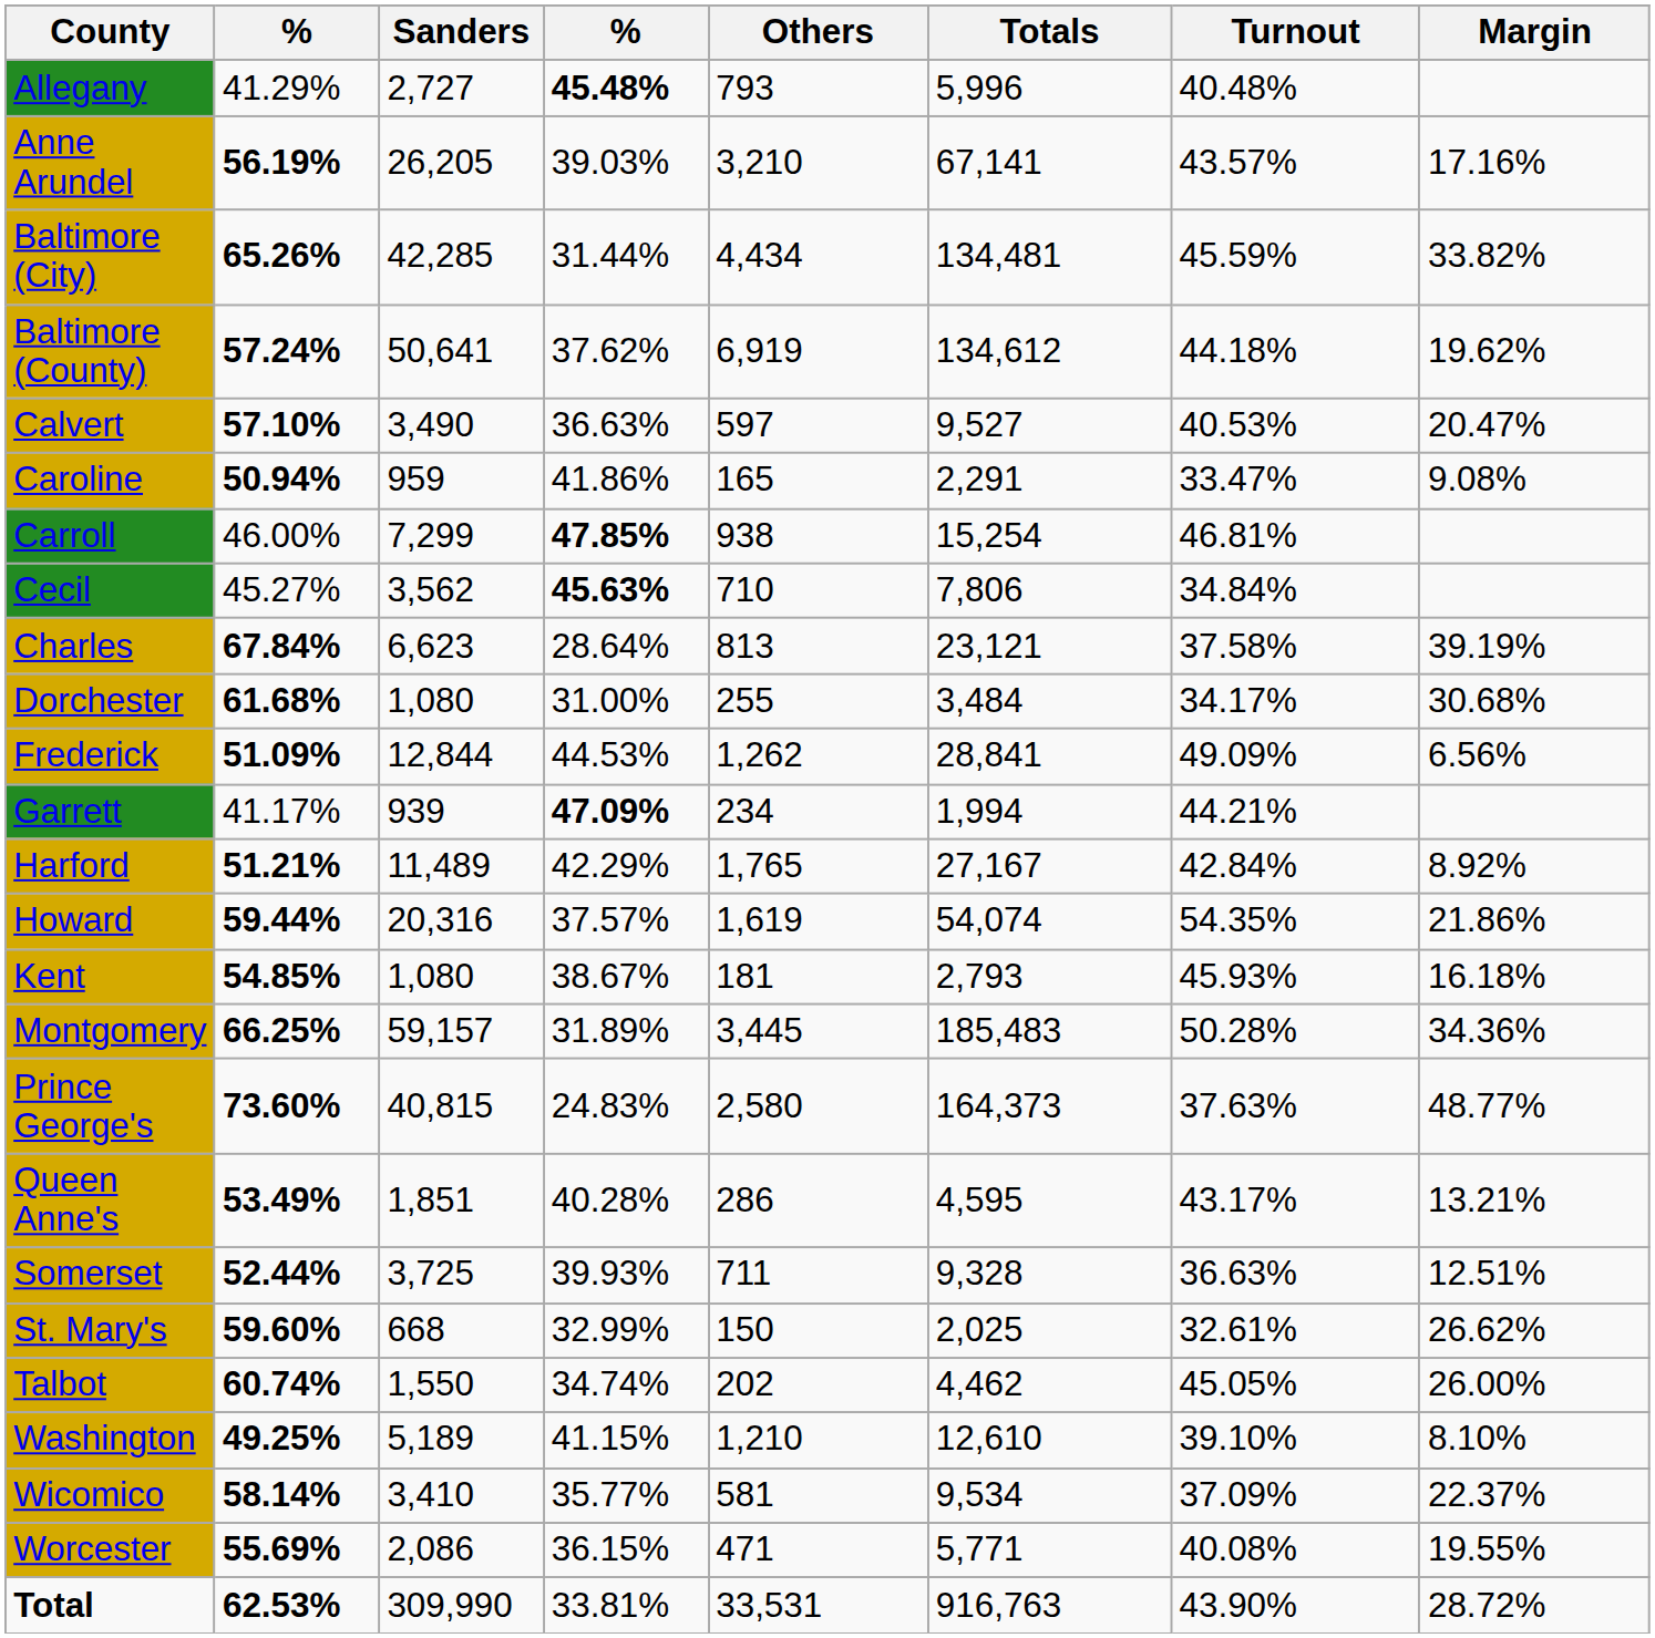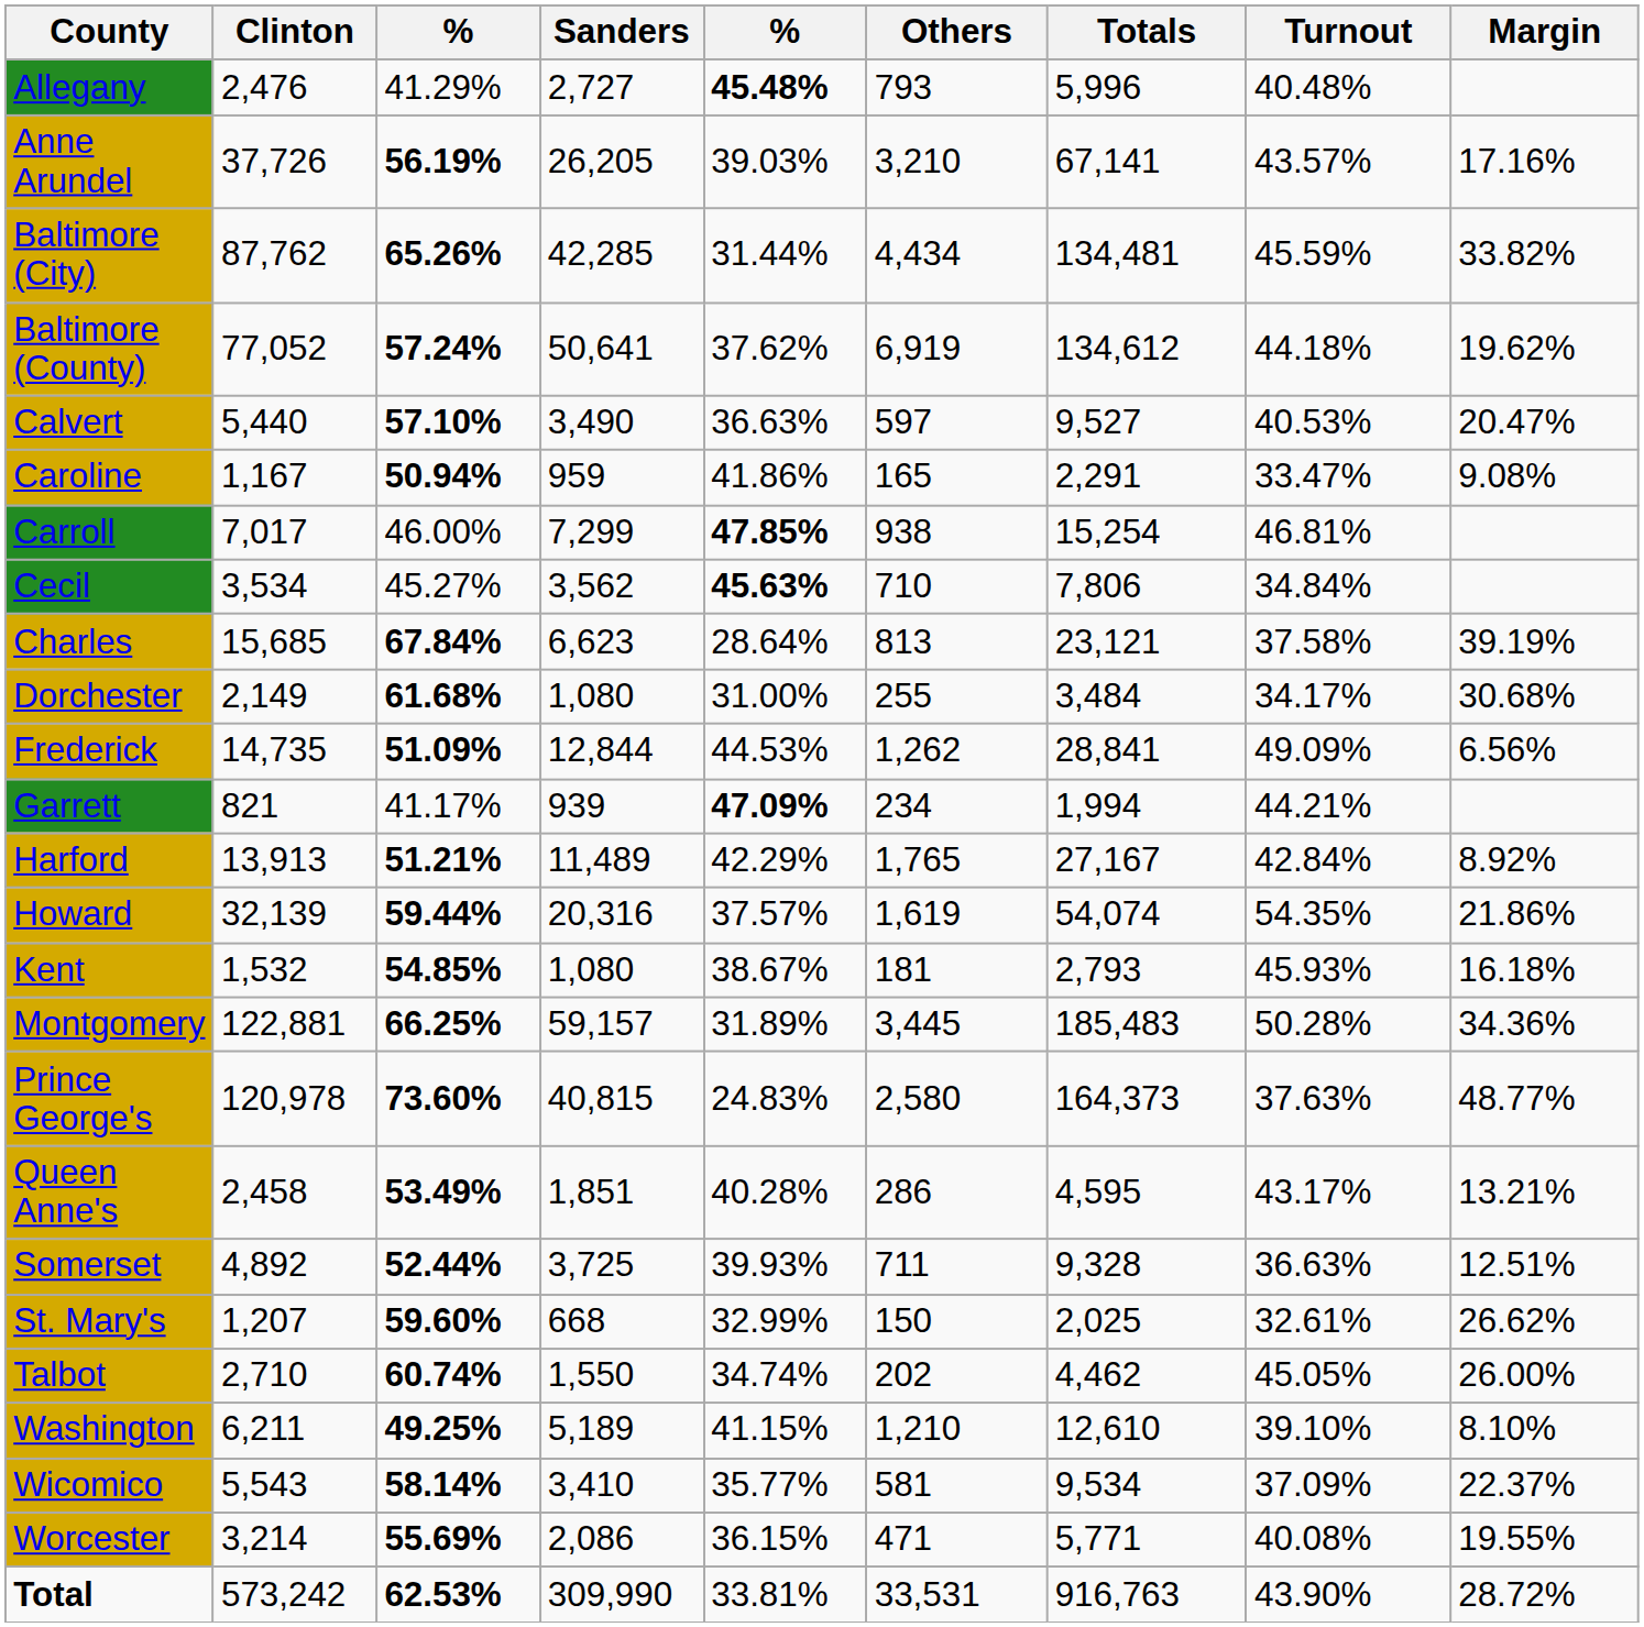+ column: Clinton | 2,476 | 37,726 | 87,762 | 77,052 | 5,440 | 1,167 | 7,017 | 3,534 | 15,685 | 2,149 | 14,735 | 821 | 13,913 | 32,139 | 1,532 | 122,881 | 120,978 | 2,458 | 4,892 | 1,207 | 2,710 | 6,211 | 5,543 | 3,214 | 573,242
